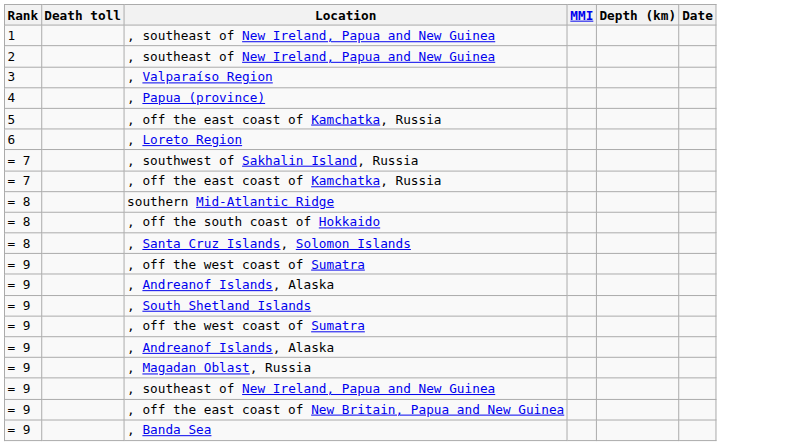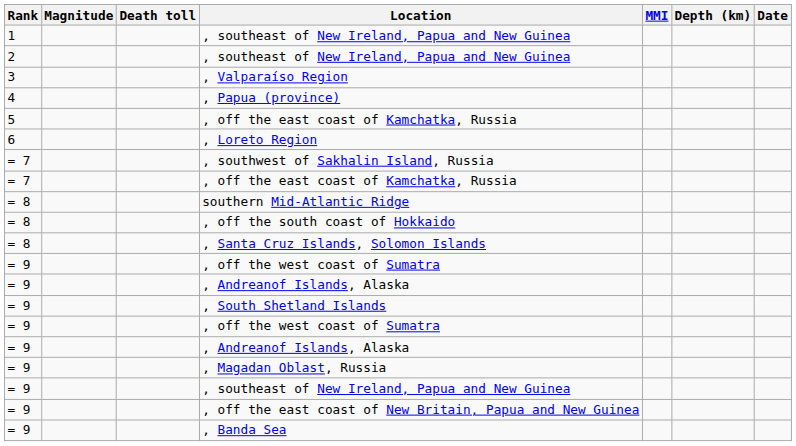+ column: Magnitude
